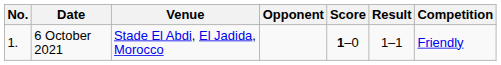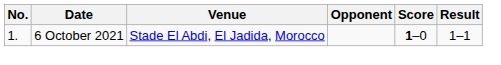- column: Competition | Friendly
